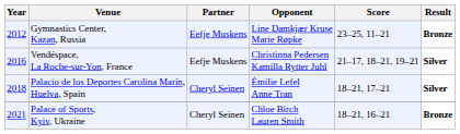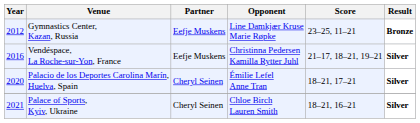Palacio de los Deportes Carolina Marín, Huelva, Spain | Year: 2018 -> 2020
Palace of Sports, Kyiv, Ukraine | Result: Bronze -> Silver
